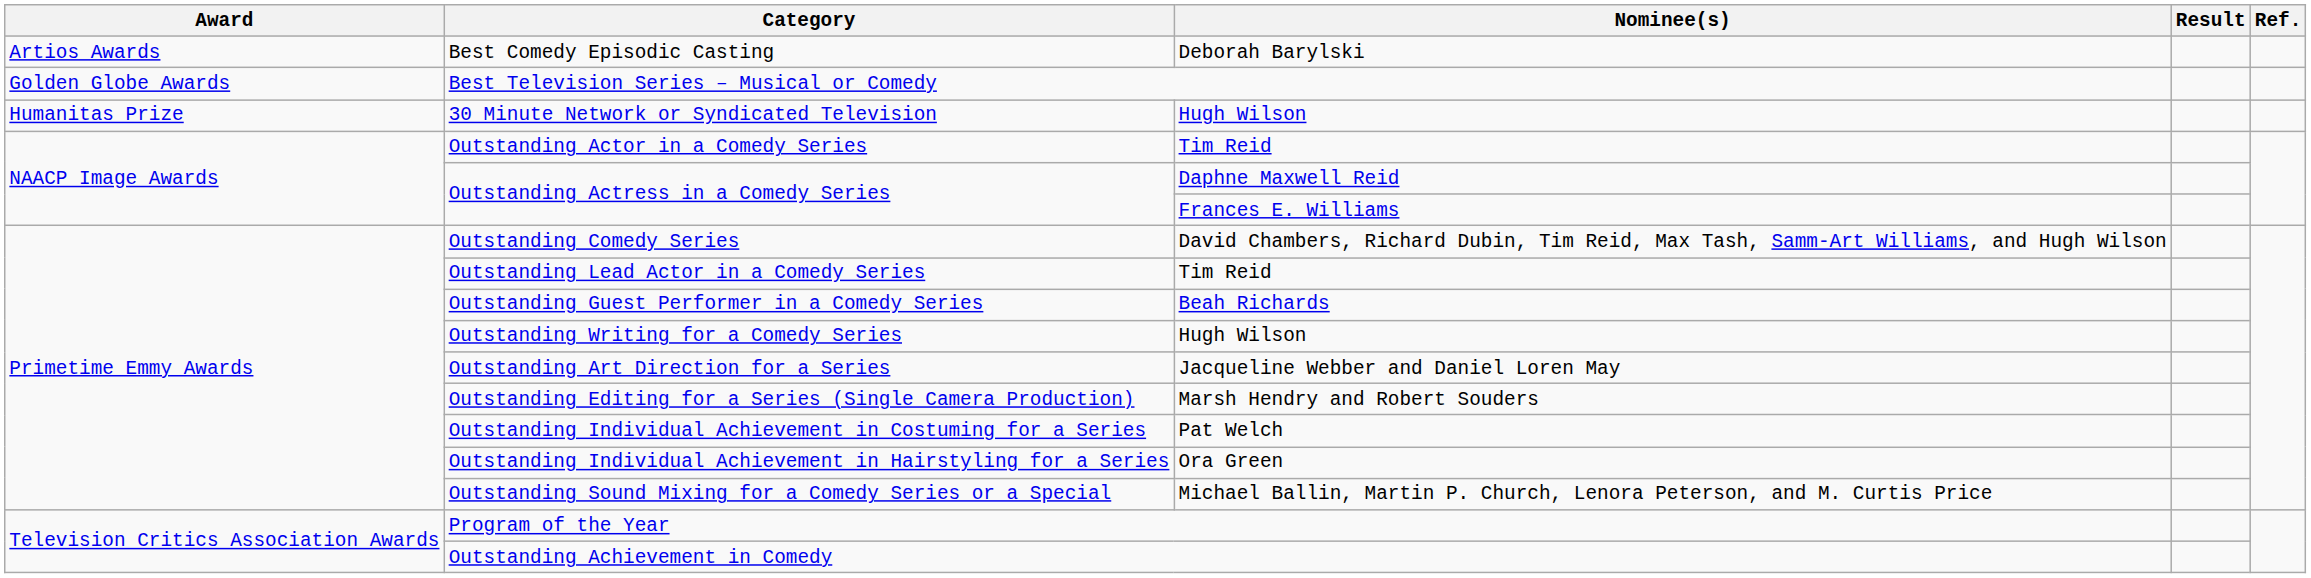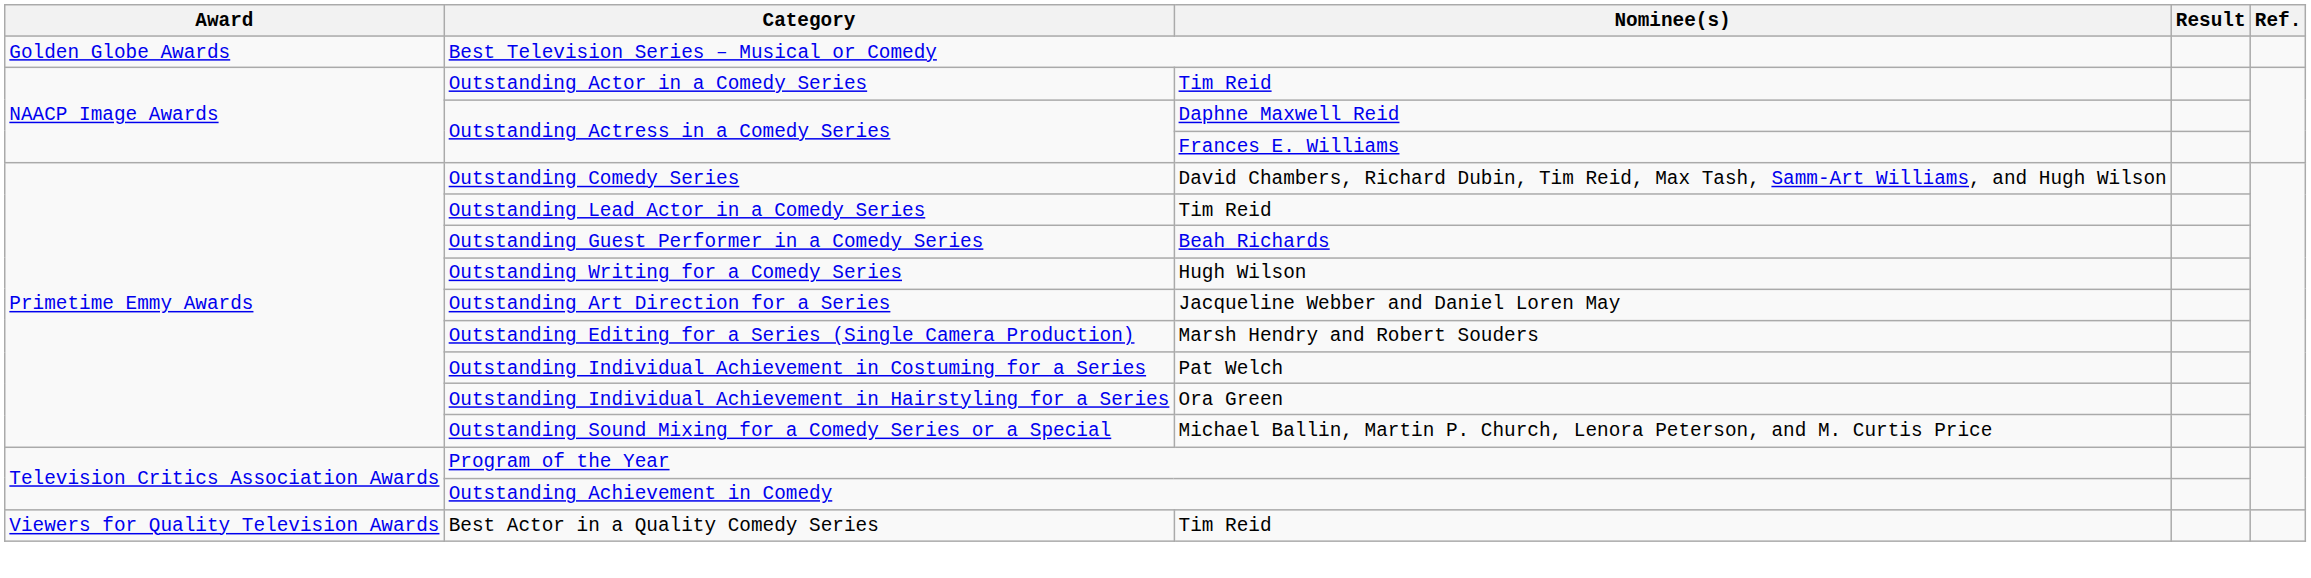- row: Artios Awards | Best Comedy Episodic Casting | Deborah Barylski
- row: Humanitas Prize | 30 Minute Network or Syndicated Television | Hugh Wilson
+ row: Viewers for Quality Television Awards | Best Actor in a Quality Comedy Series | Tim Reid
